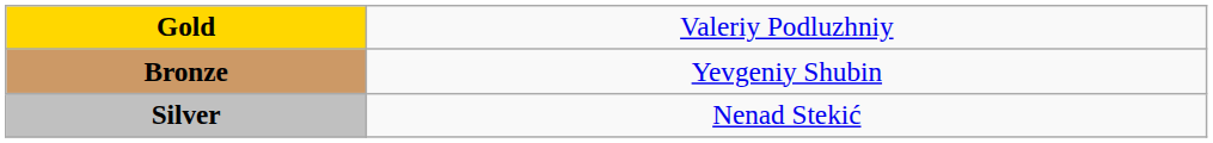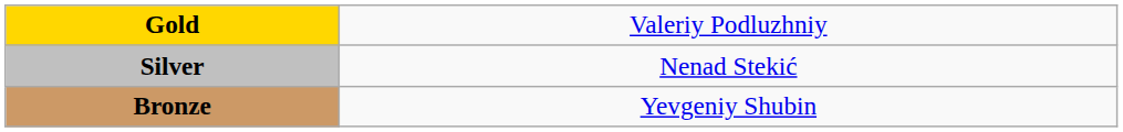rows swapped: Silver <-> Bronze
